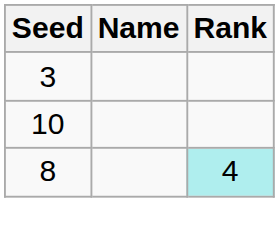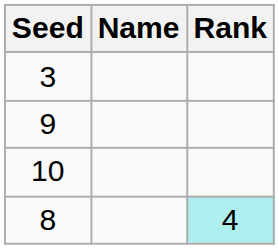+ row: 9
